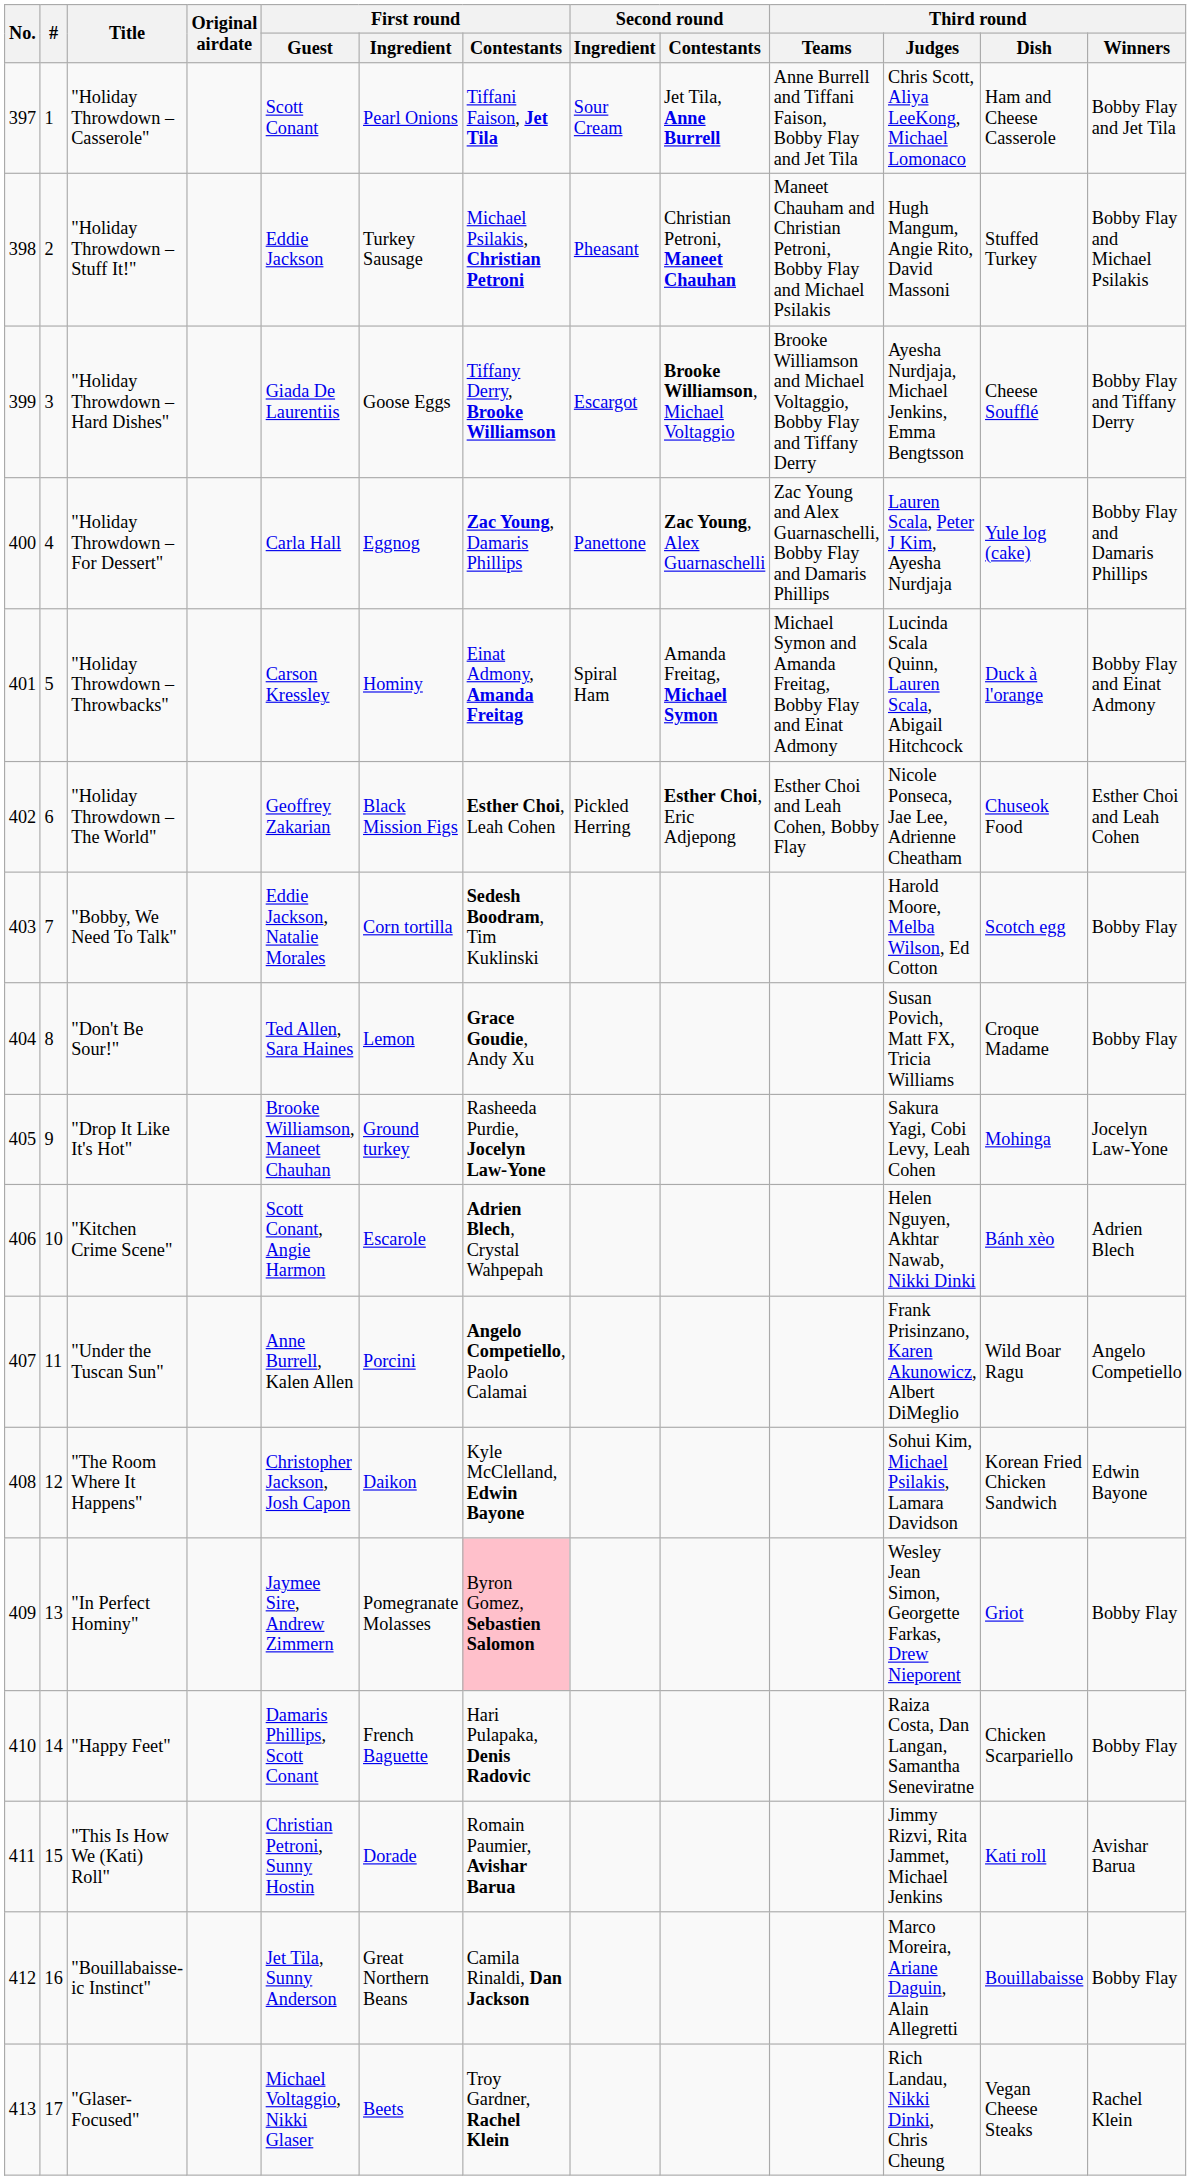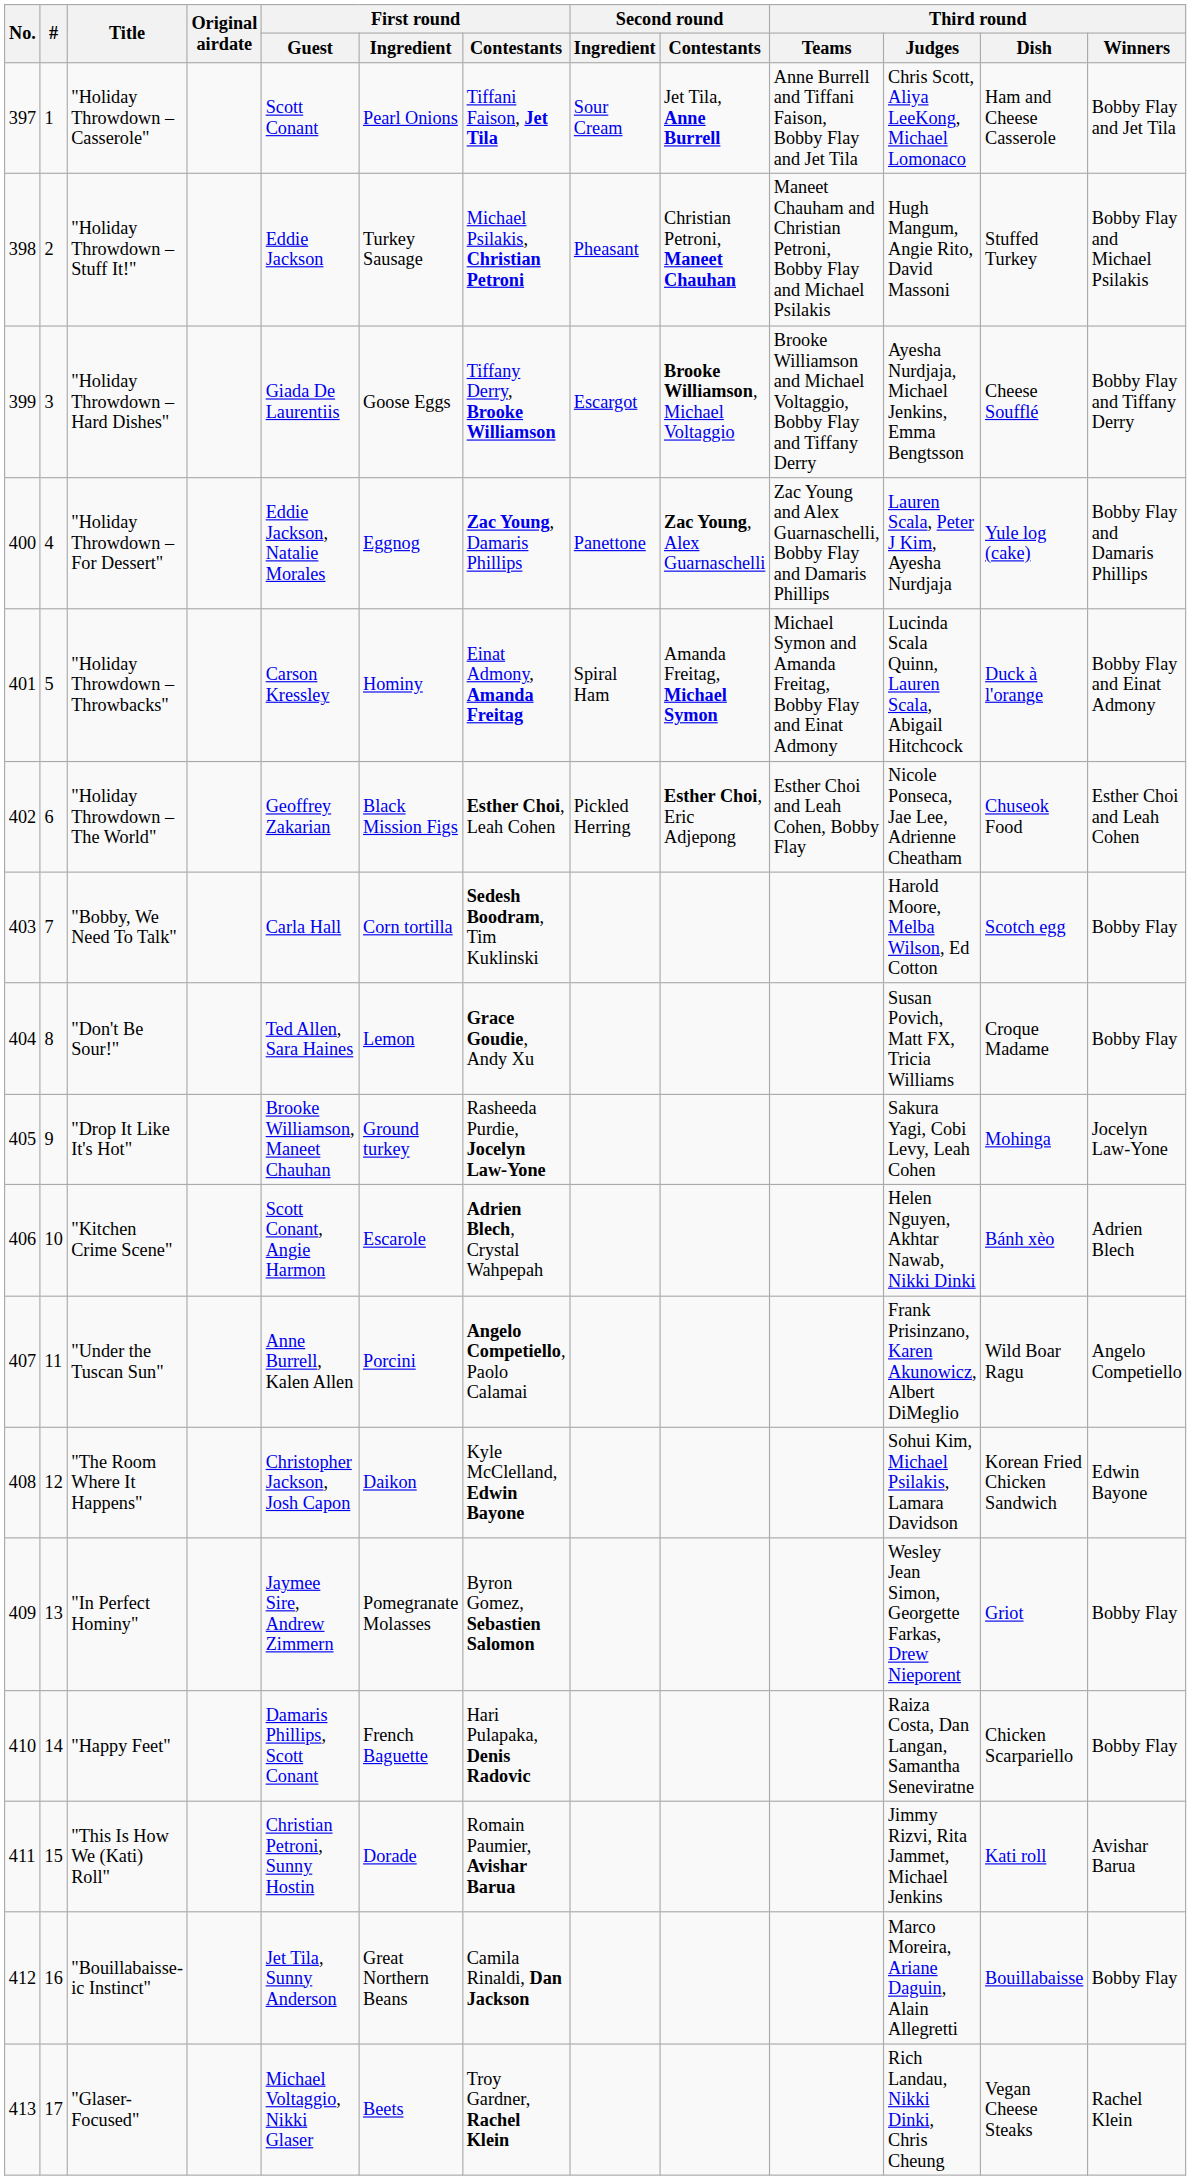"Holiday Throwdown – For Dessert" | First round / Guest: Carla Hall -> Eddie Jackson, Natalie Morales
"Bobby, We Need To Talk" | First round / Guest: Eddie Jackson, Natalie Morales -> Carla Hall
"In Perfect Hominy" | First round / Contestants: pink background -> no background
